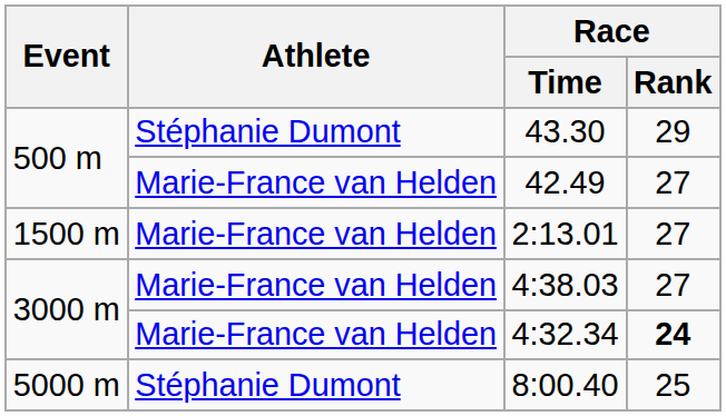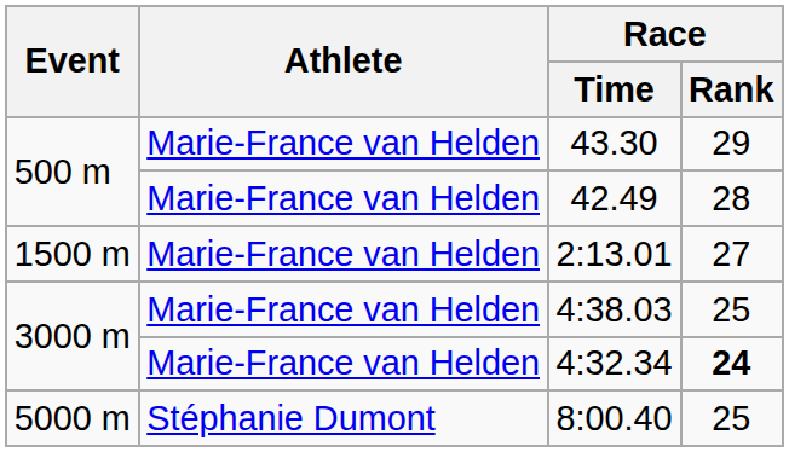43.30 | Athlete: Stéphanie Dumont -> Marie-France van Helden
42.49 | Race / Rank: 27 -> 28
4:38.03 | Race / Rank: 27 -> 25
